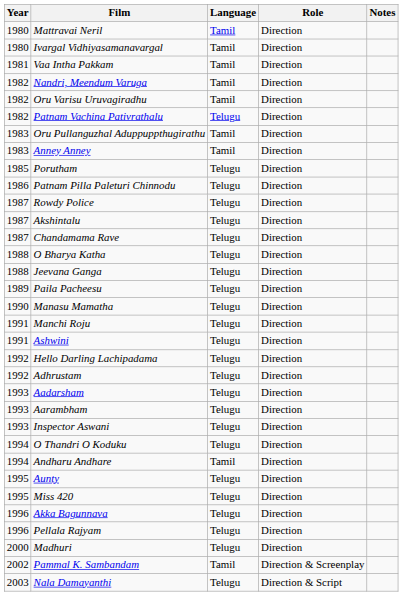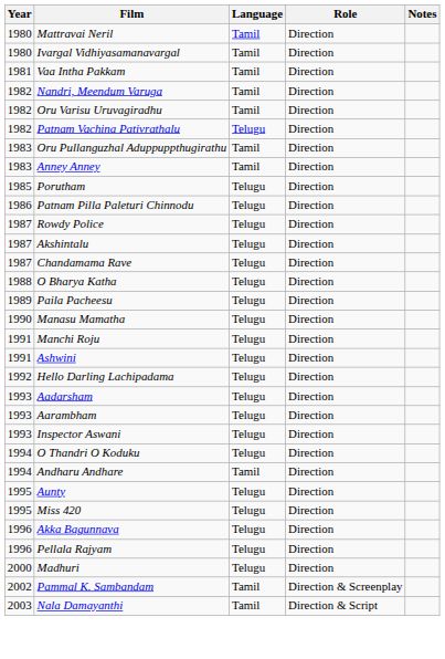- row: 1988 | Jeevana Ganga | Telugu | Direction
- row: 1992 | Adhrustam | Telugu | Direction
Nala Damayanthi | Language: Telugu -> Tamil
